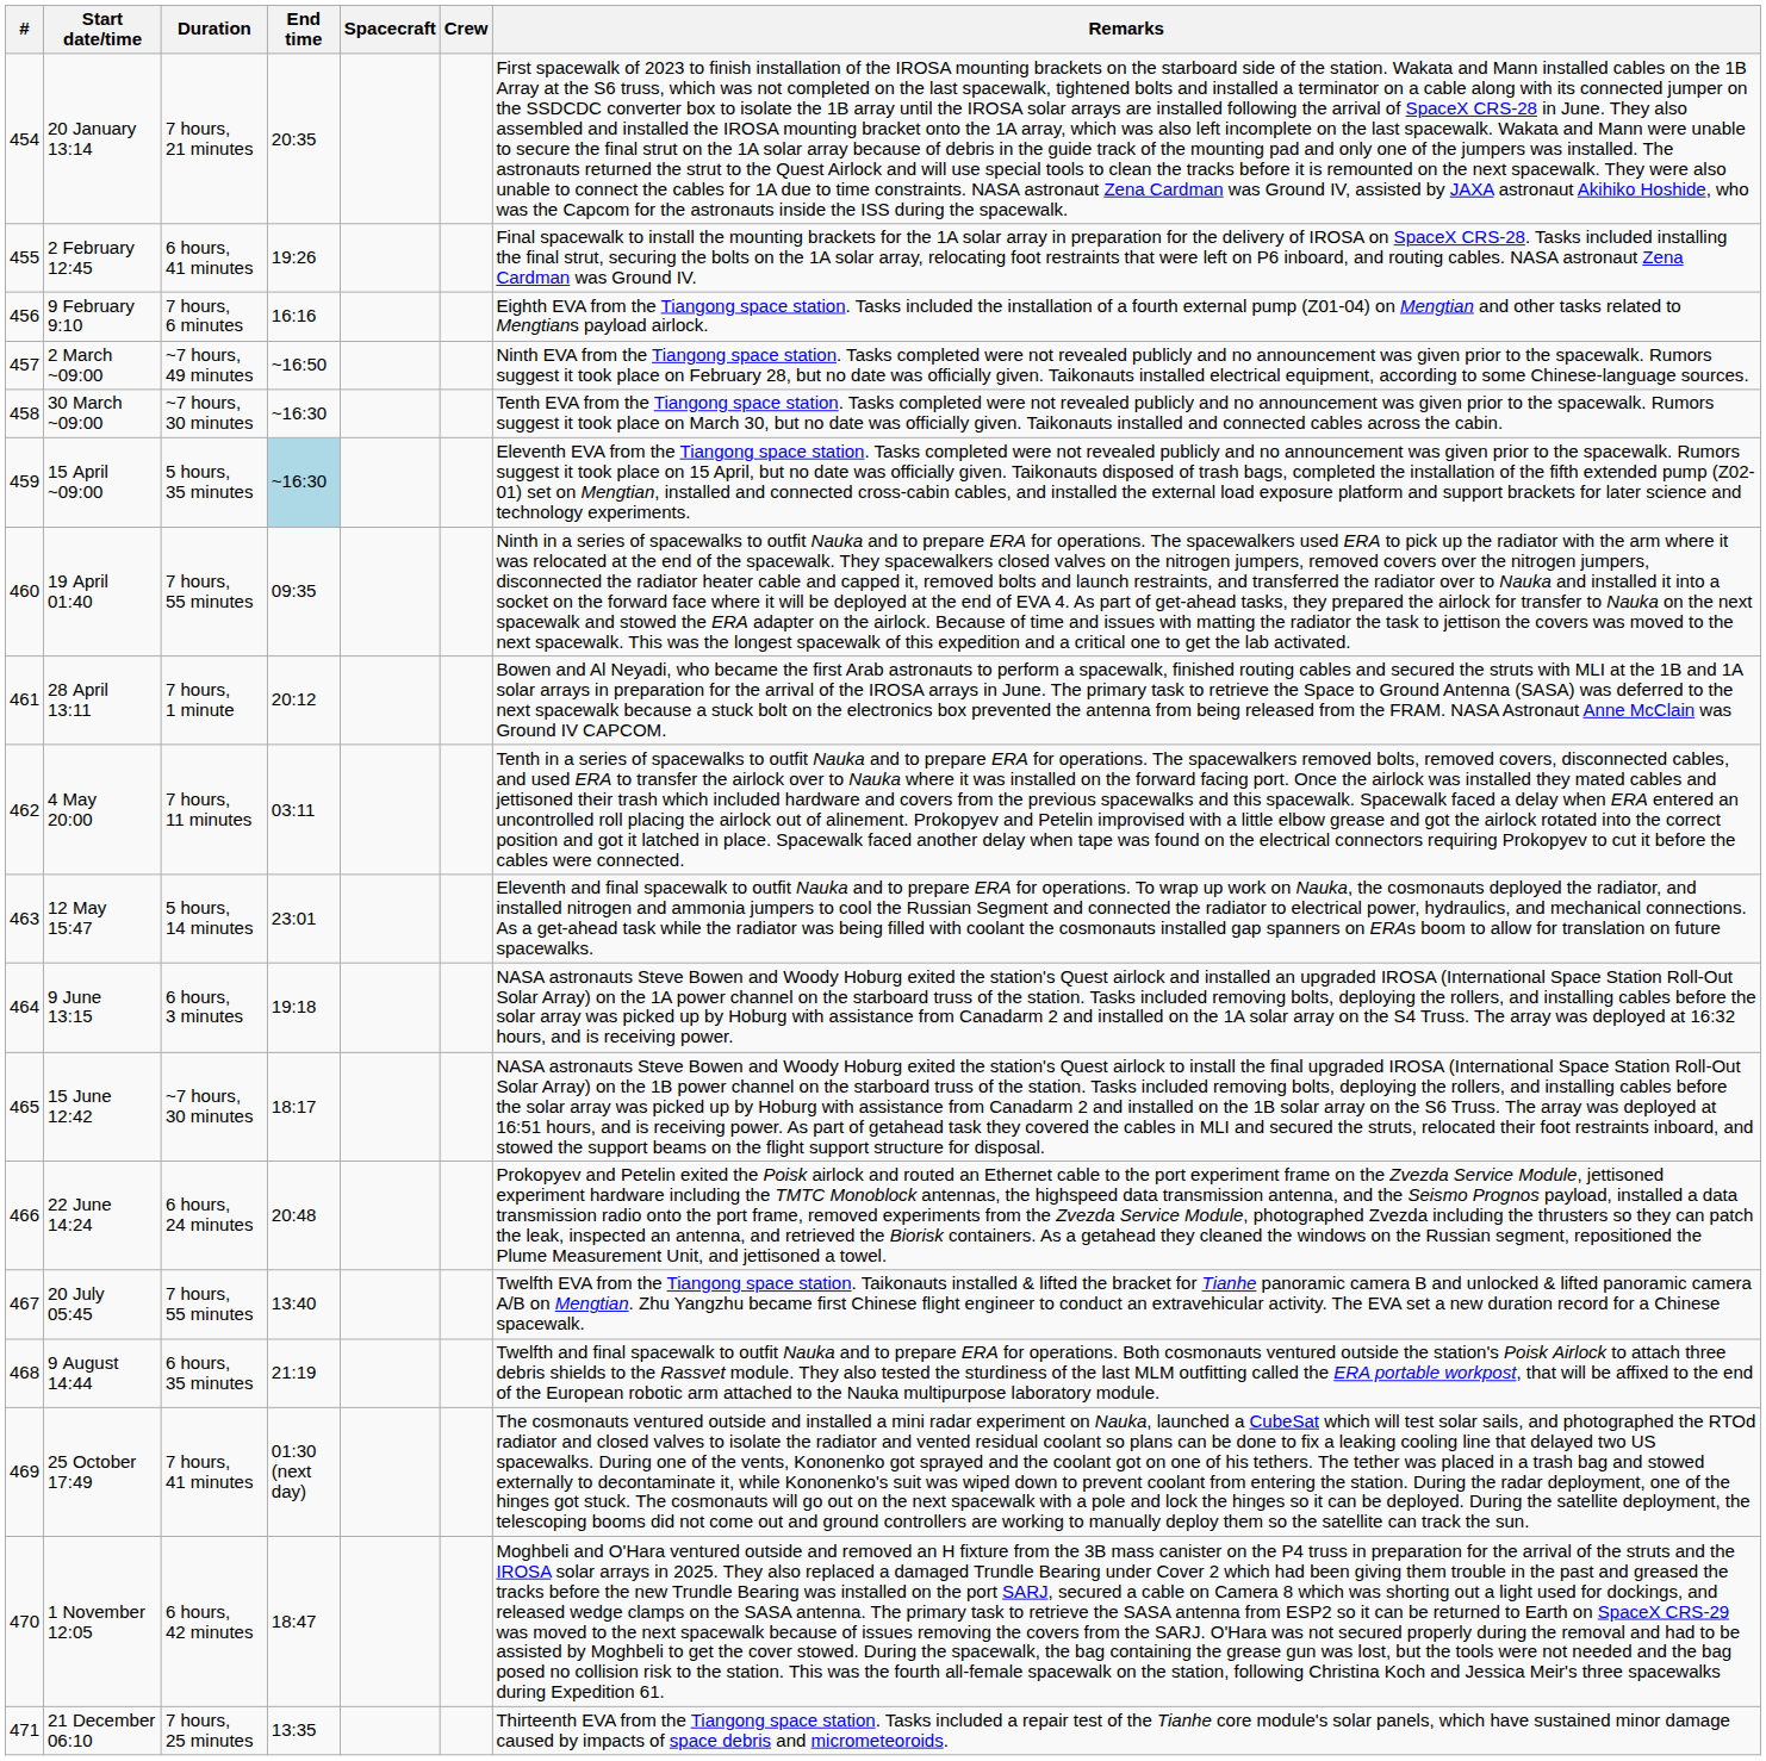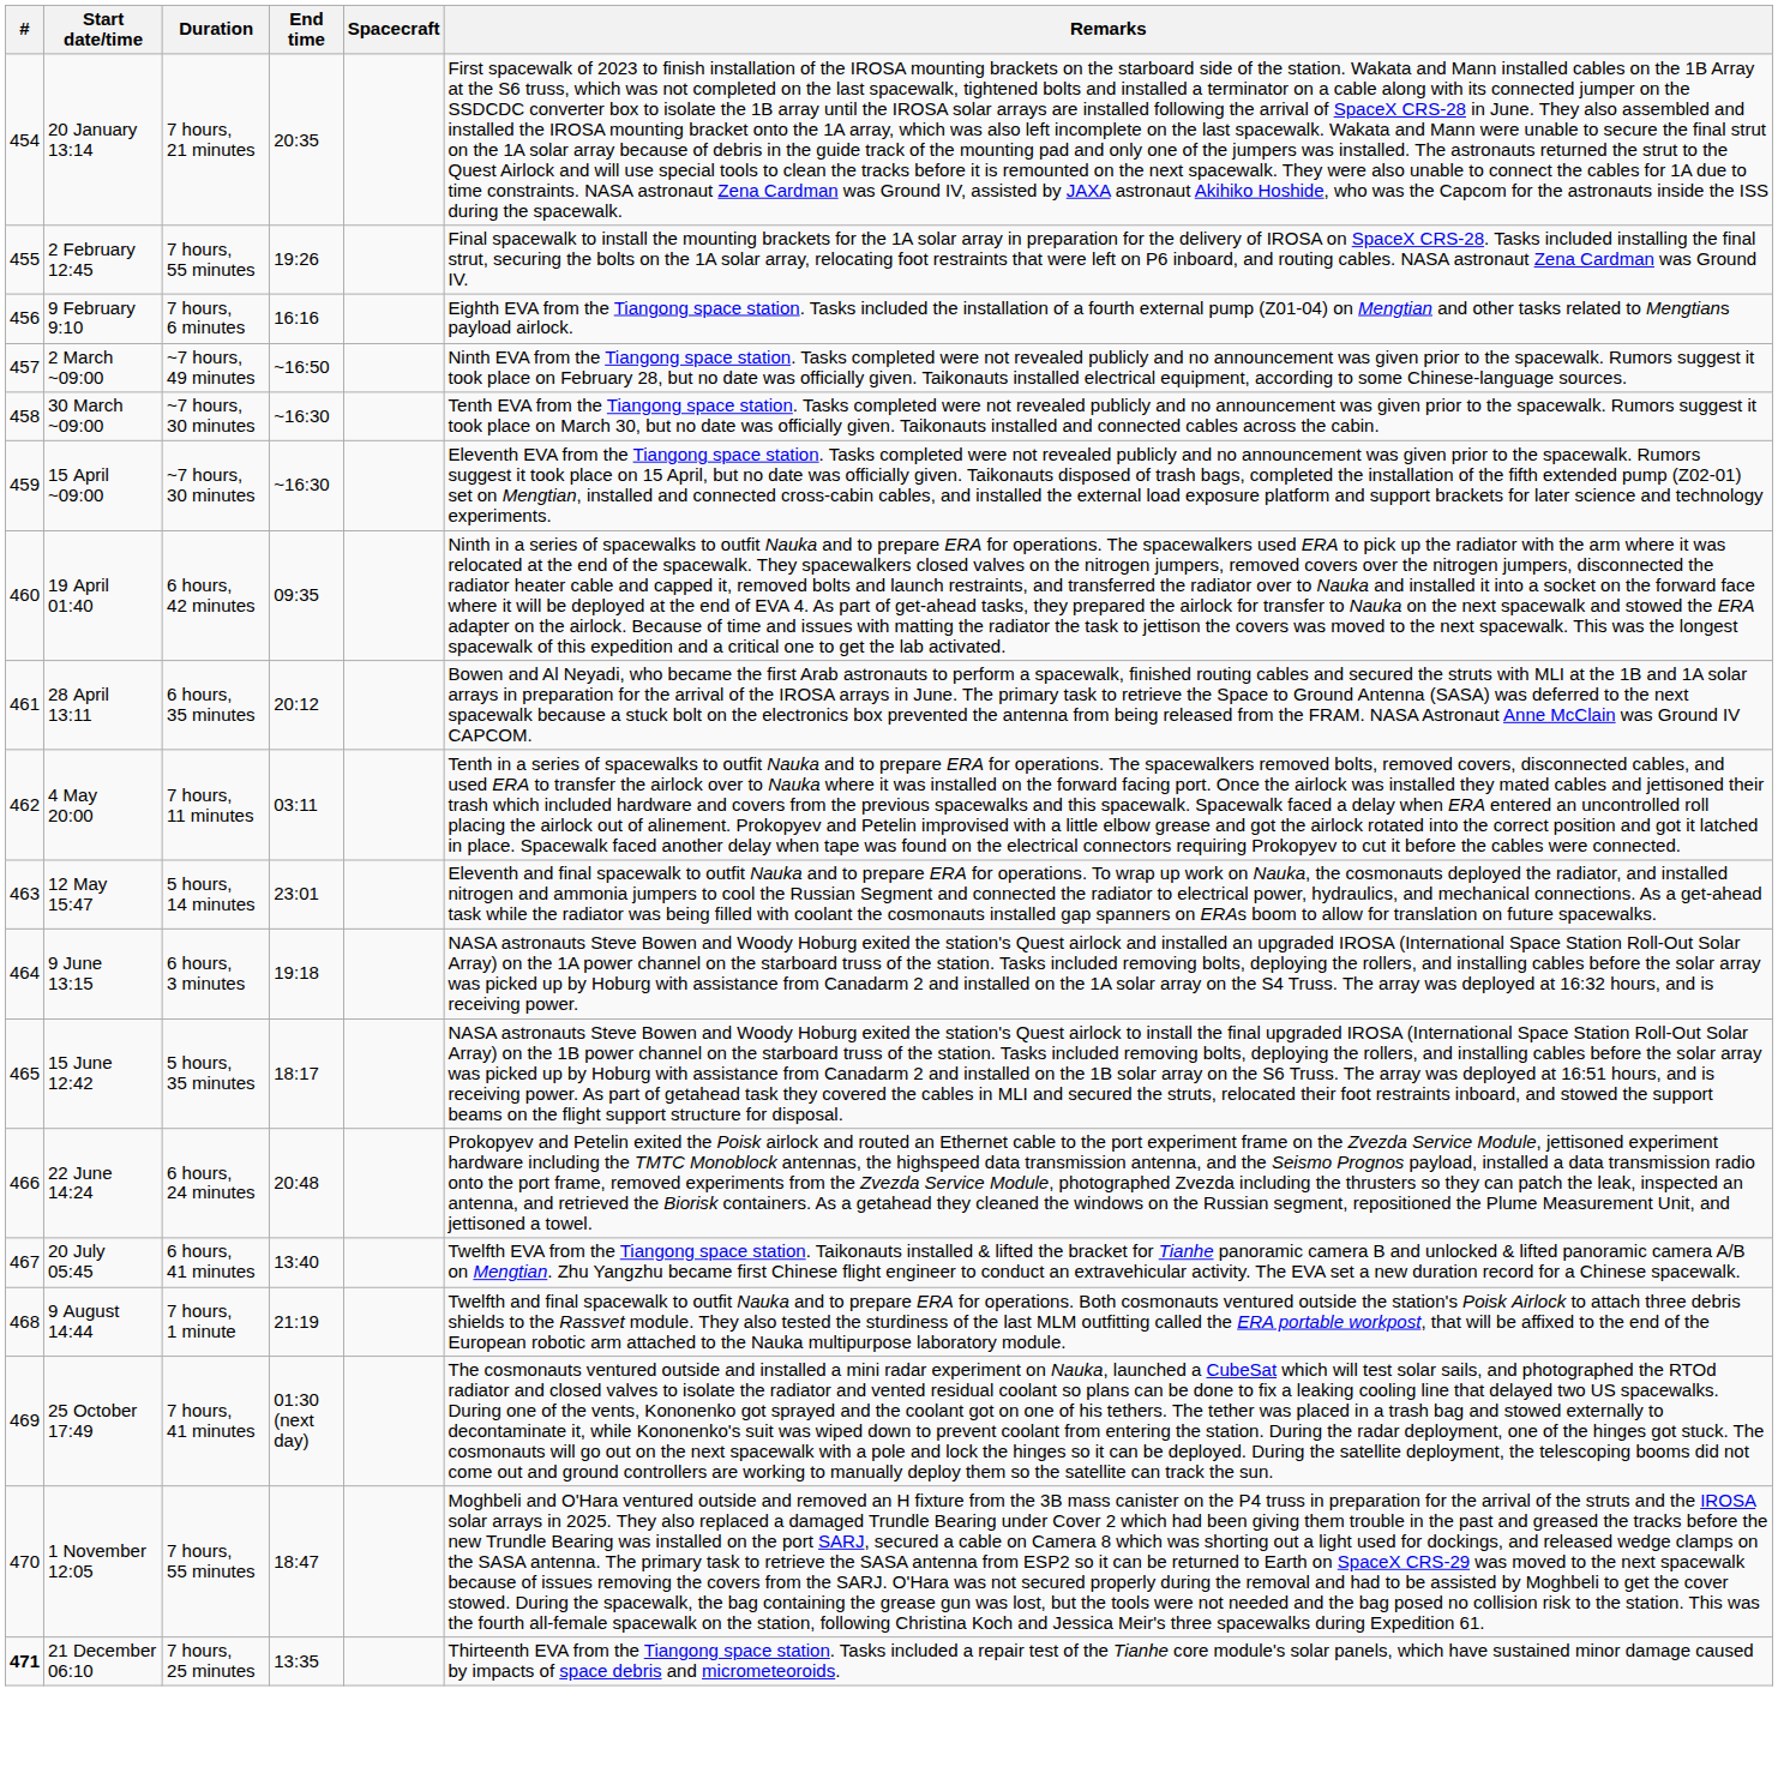- column: Crew
2 February 12:45 | Duration: 6 hours, 41 minutes -> 7 hours, 55 minutes
15 April ~09:00 | Duration: 5 hours, 35 minutes -> ~7 hours, 30 minutes
15 April ~09:00 | End time: lightblue background -> no background
19 April 01:40 | Duration: 7 hours, 55 minutes -> 6 hours, 42 minutes
28 April 13:11 | Duration: 7 hours, 1 minute -> 6 hours, 35 minutes
15 June 12:42 | Duration: ~7 hours, 30 minutes -> 5 hours, 35 minutes
20 July 05:45 | Duration: 7 hours, 55 minutes -> 6 hours, 41 minutes
9 August 14:44 | Duration: 6 hours, 35 minutes -> 7 hours, 1 minute
1 November 12:05 | Duration: 6 hours, 42 minutes -> 7 hours, 55 minutes
21 December 06:10 | #: normal -> bold
